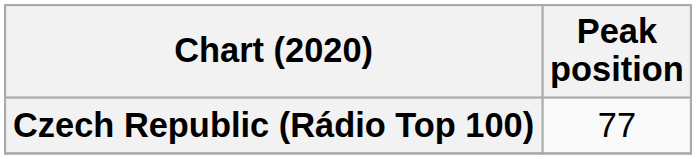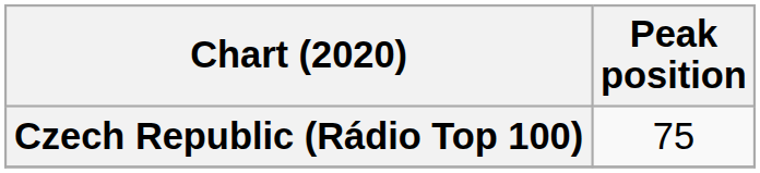Czech Republic (Rádio Top 100) | Peak position: 77 -> 75
